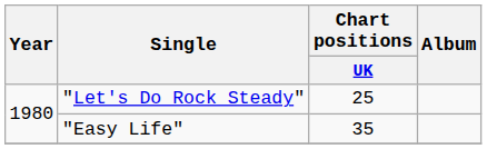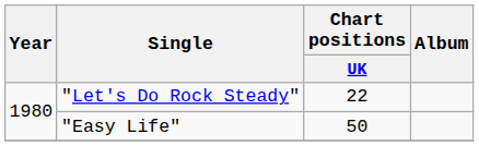"Let's Do Rock Steady" | Chart positions / UK: 25 -> 22
"Easy Life" | Chart positions / UK: 35 -> 50
